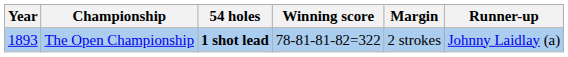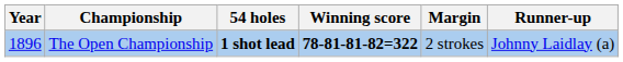The Open Championship | Year: 1893 -> 1896
The Open Championship | Winning score: normal -> bold
